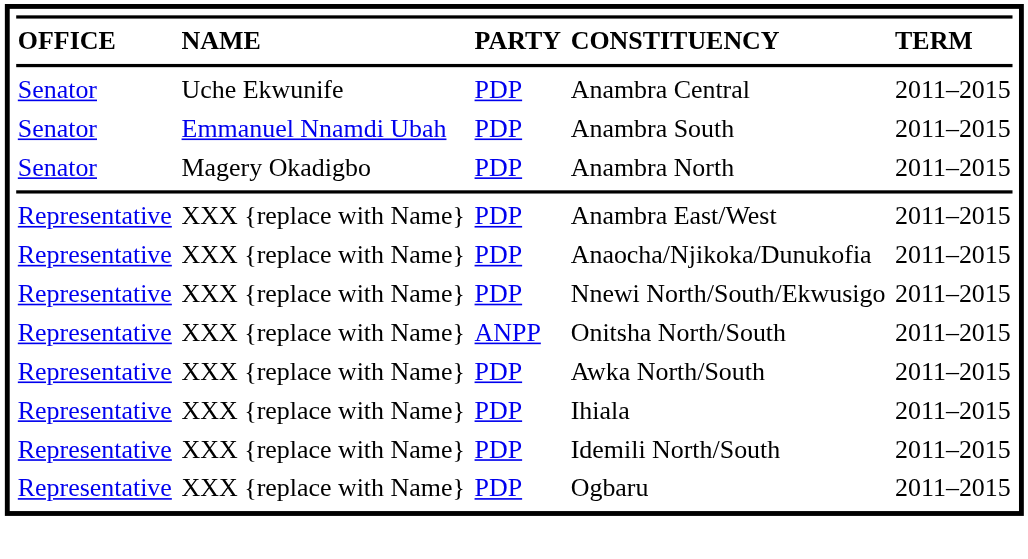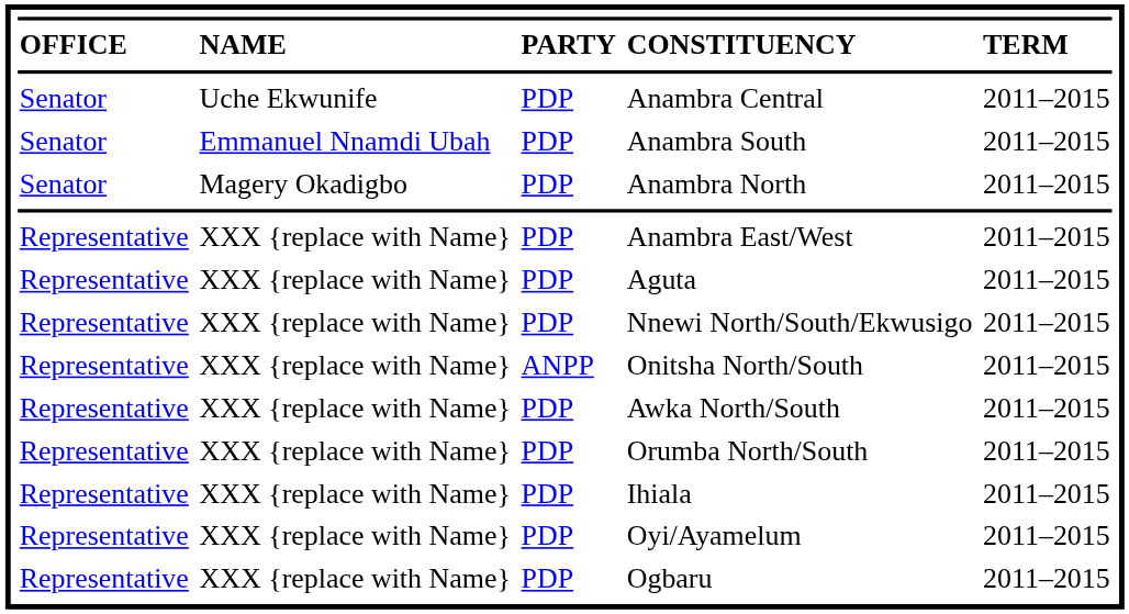- row: Representative | XXX {replace with Name} | PDP | Anaocha/Njikoka/Dunukofia | 2011–2015
+ row: Representative | XXX {replace with Name} | PDP | Aguta | 2011–2015
+ row: Representative | XXX {replace with Name} | PDP | Orumba North/South | 2011–2015
+ row: Representative | XXX {replace with Name} | PDP | Oyi/Ayamelum | 2011–2015
- row: Representative | XXX {replace with Name} | PDP | Idemili North/South | 2011–2015
